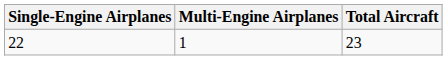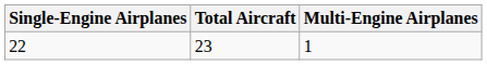columns swapped: Multi-Engine Airplanes <-> Total Aircraft
